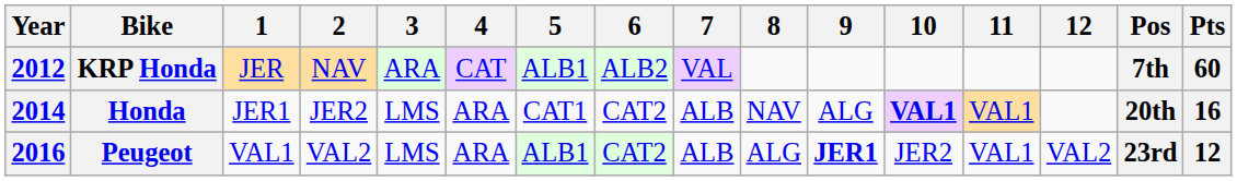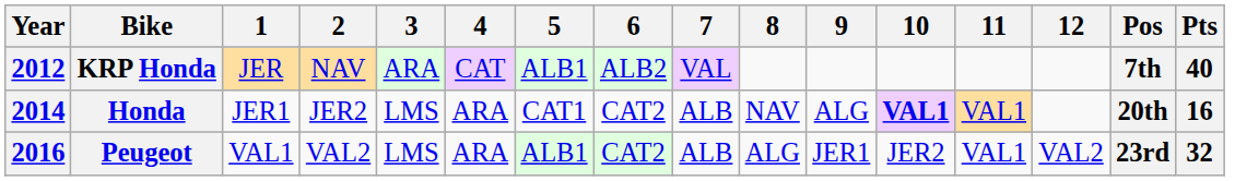KRP Honda | Pts: 60 -> 40
Peugeot | 9: bold -> normal
Peugeot | Pts: 12 -> 32
